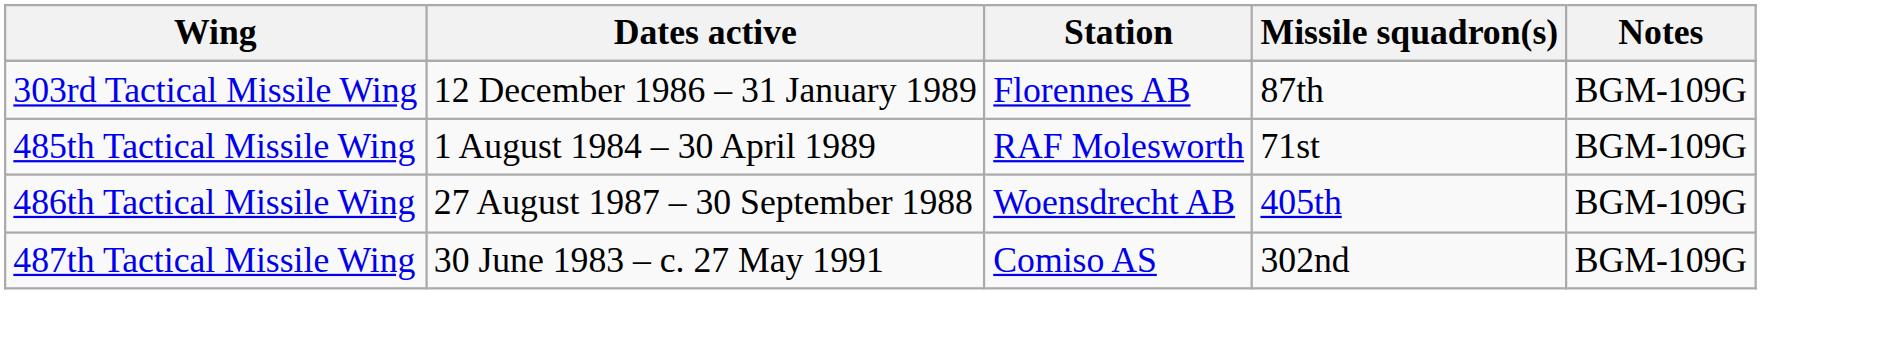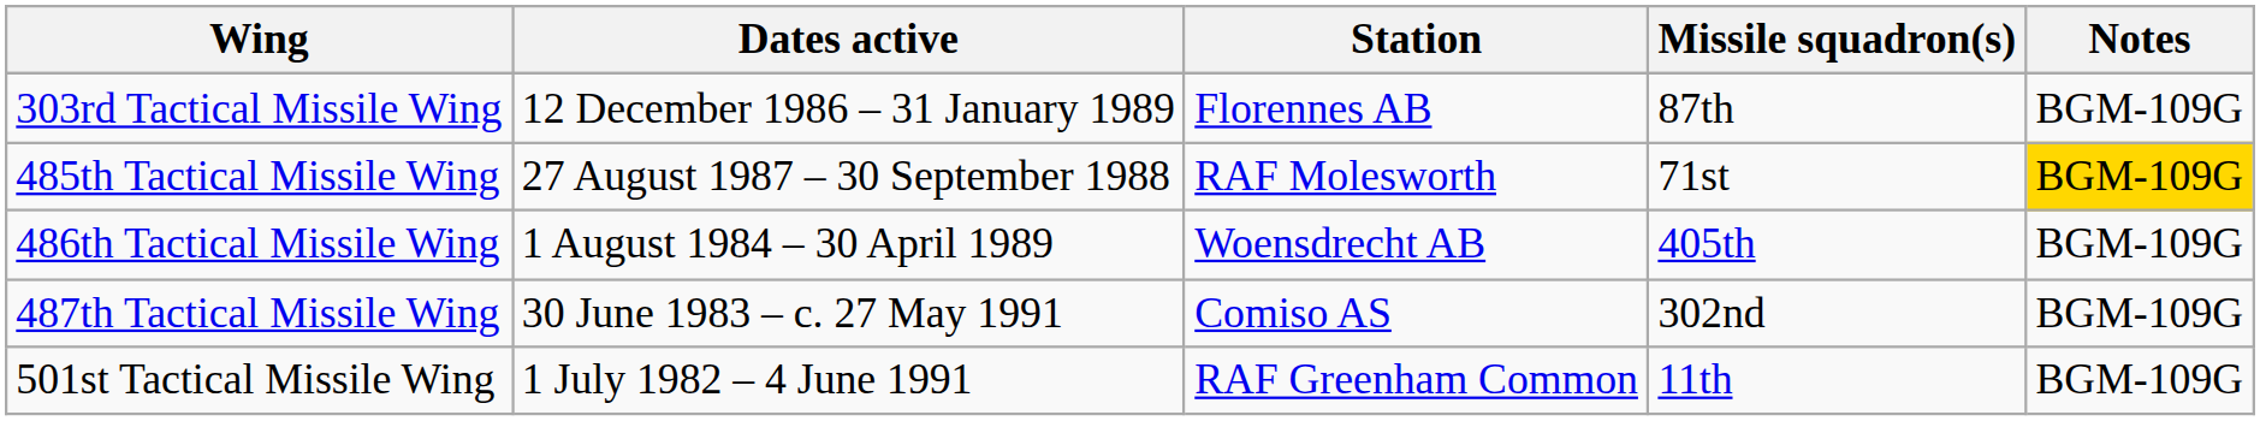485th Tactical Missile Wing | Dates active: 1 August 1984 – 30 April 1989 -> 27 August 1987 – 30 September 1988
485th Tactical Missile Wing | Notes: no background -> gold background
486th Tactical Missile Wing | Dates active: 27 August 1987 – 30 September 1988 -> 1 August 1984 – 30 April 1989
+ row: 501st Tactical Missile Wing | 1 July 1982 – 4 June 1991 | RAF Greenham Common | 11th | BGM-109G
